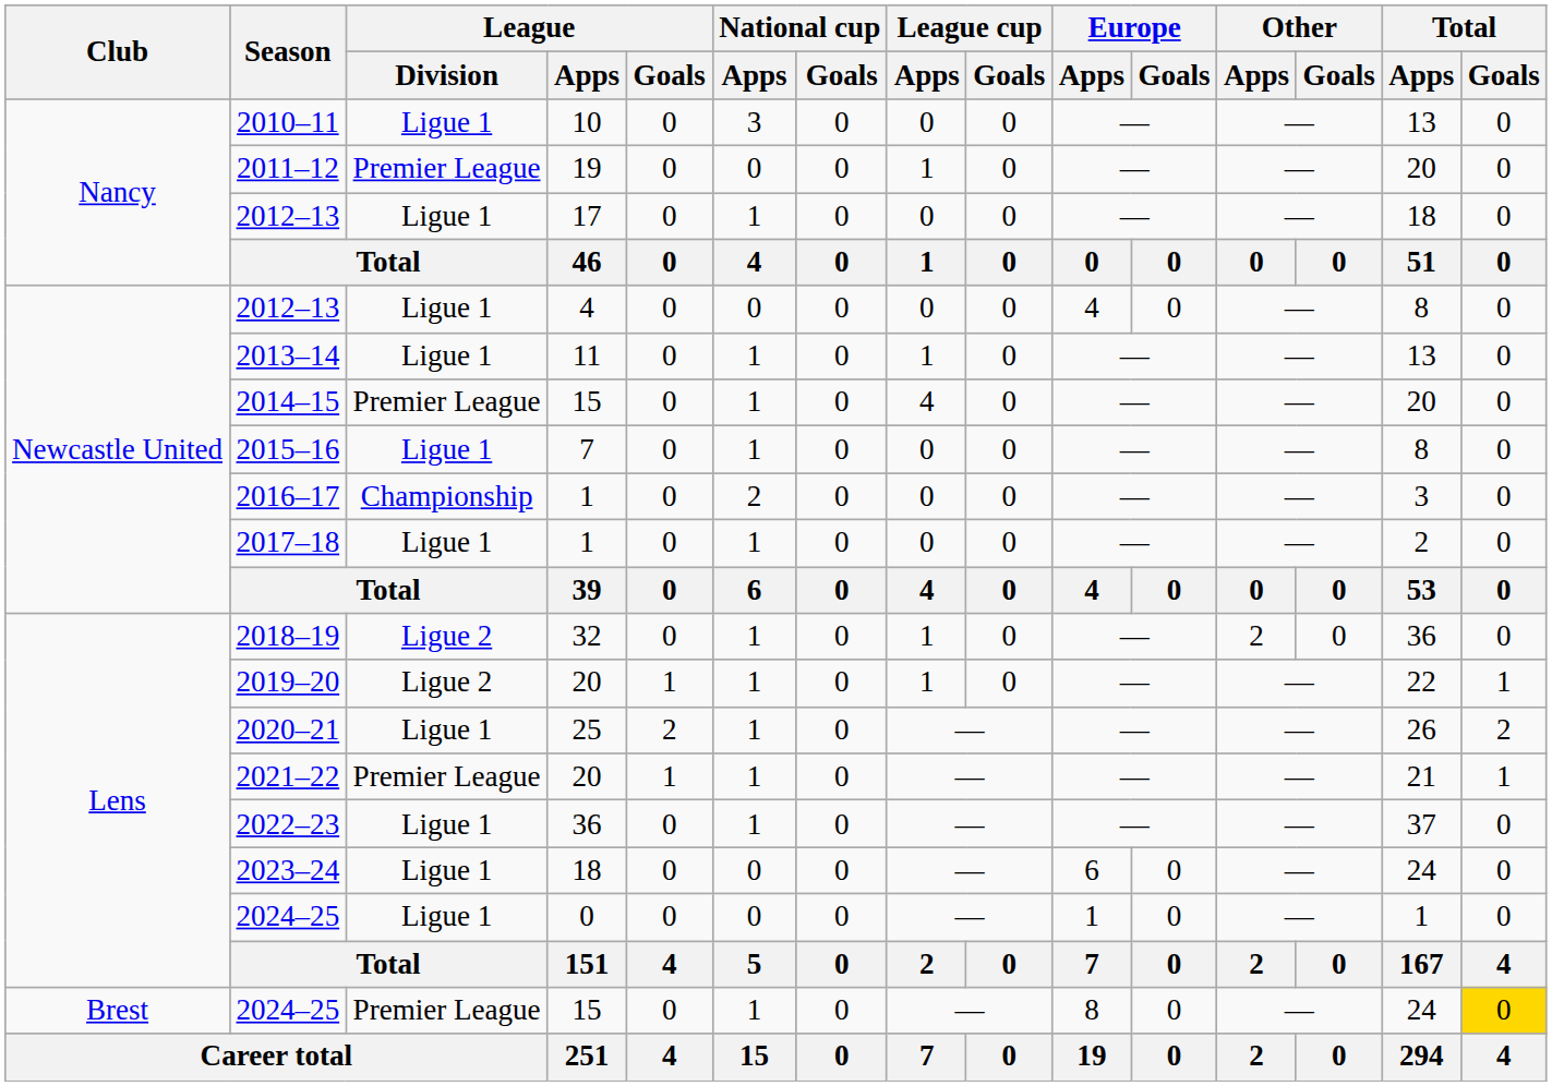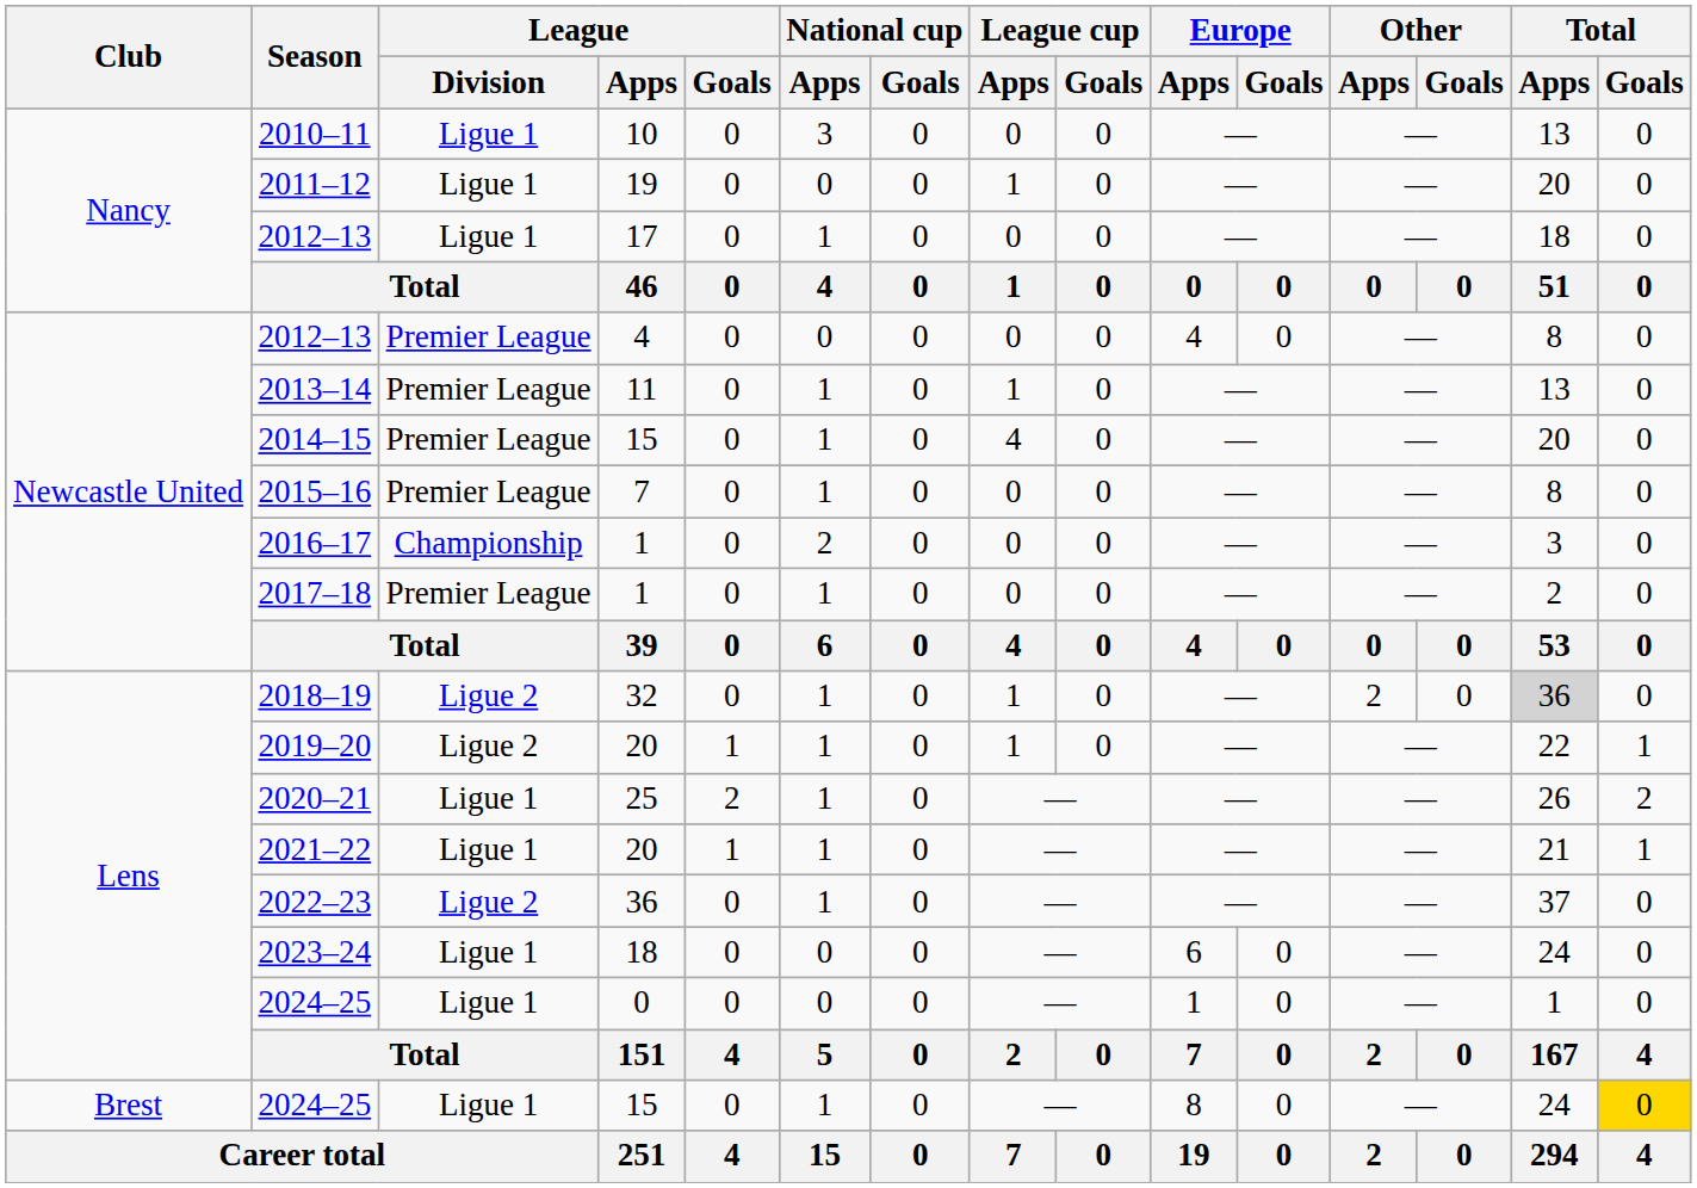2011–12 | League / Division: Premier League -> Ligue 1
2012–13 / 4 | League / Division: Ligue 1 -> Premier League
2013–14 | League / Division: Ligue 1 -> Premier League
2015–16 | League / Division: Ligue 1 -> Premier League
2017–18 | League / Division: Ligue 1 -> Premier League
2018–19 | Total / Apps: no background -> lightgrey background
2021–22 | League / Division: Premier League -> Ligue 1
2022–23 | League / Division: Ligue 1 -> Ligue 2
2024–25 / 15 | League / Division: Premier League -> Ligue 1
